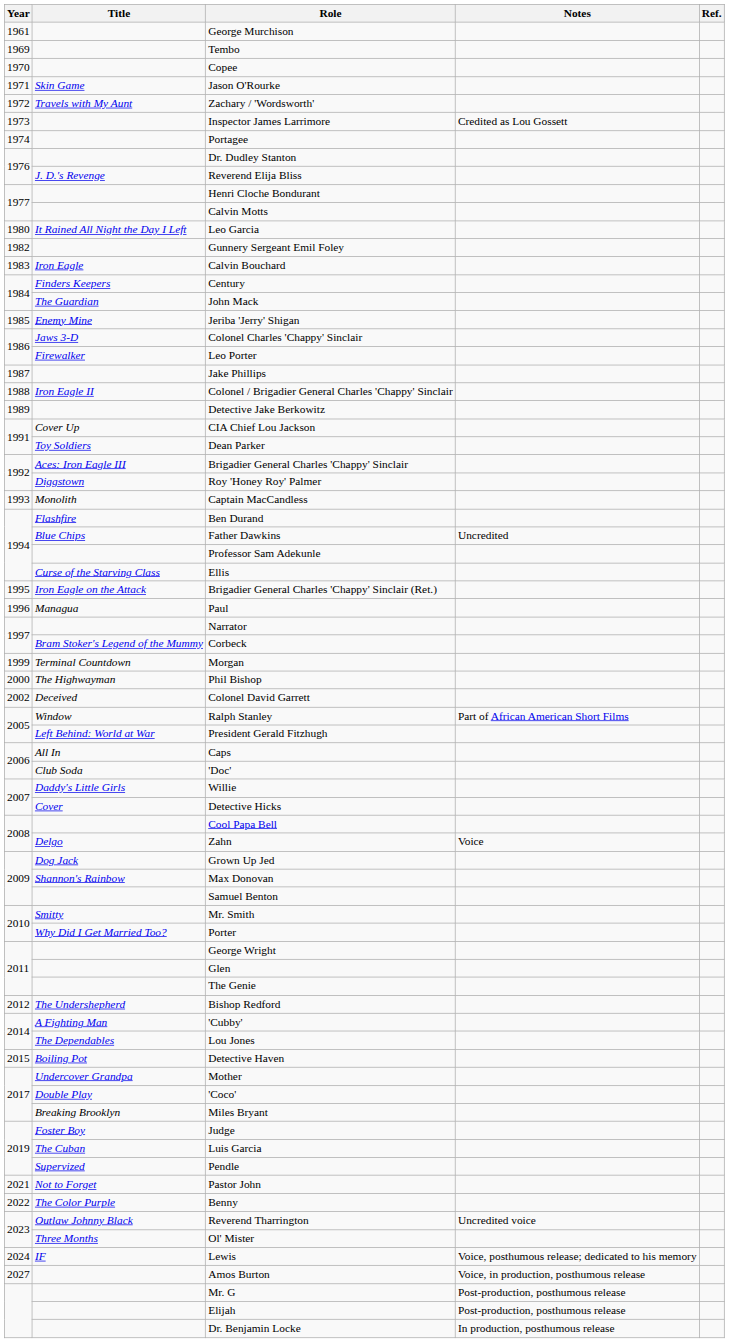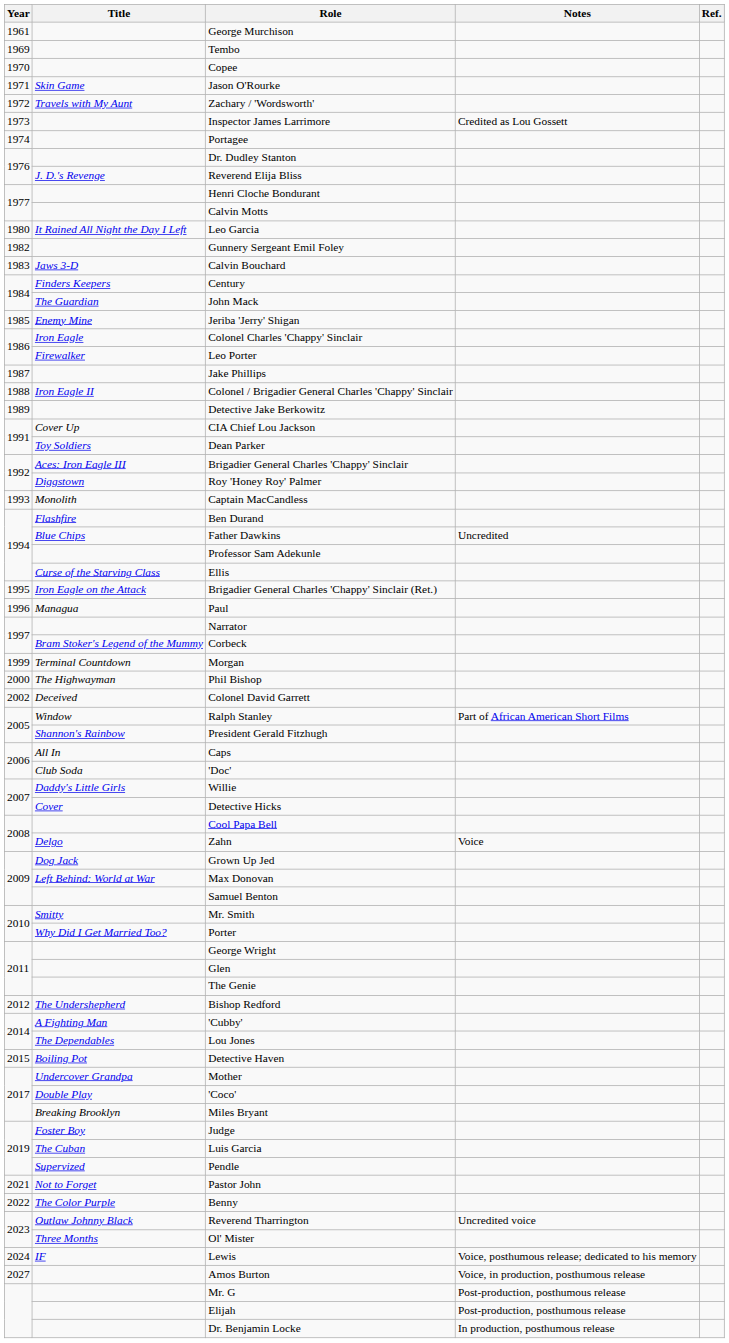Calvin Bouchard | Title: Iron Eagle -> Jaws 3-D
Colonel Charles 'Chappy' Sinclair | Title: Jaws 3-D -> Iron Eagle
President Gerald Fitzhugh | Title: Left Behind: World at War -> Shannon's Rainbow
Max Donovan | Title: Shannon's Rainbow -> Left Behind: World at War
